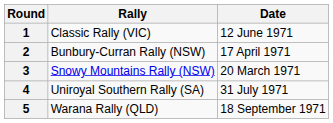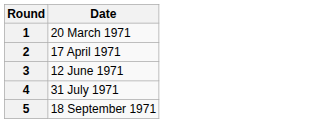- column: Rally | Classic Rally (VIC) | Bunbury-Curran Rally (NSW) | Snowy Mountains Rally (NSW) | Uniroyal Southern Rally (SA) | Warana Rally (QLD)
1 | Date: 12 June 1971 -> 20 March 1971
3 | Date: 20 March 1971 -> 12 June 1971
